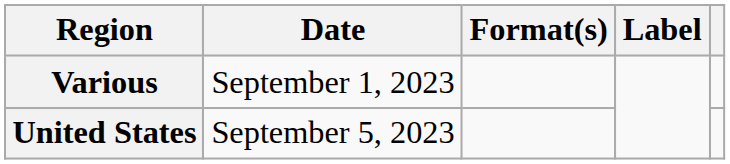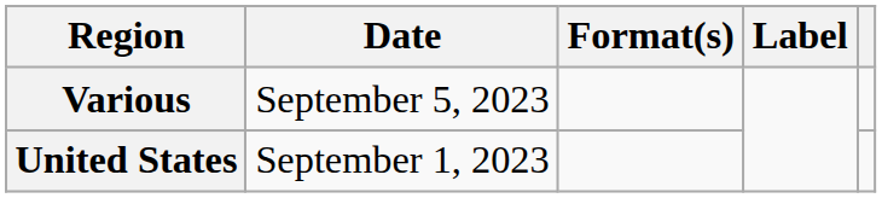Various | Date: September 1, 2023 -> September 5, 2023
United States | Date: September 5, 2023 -> September 1, 2023
